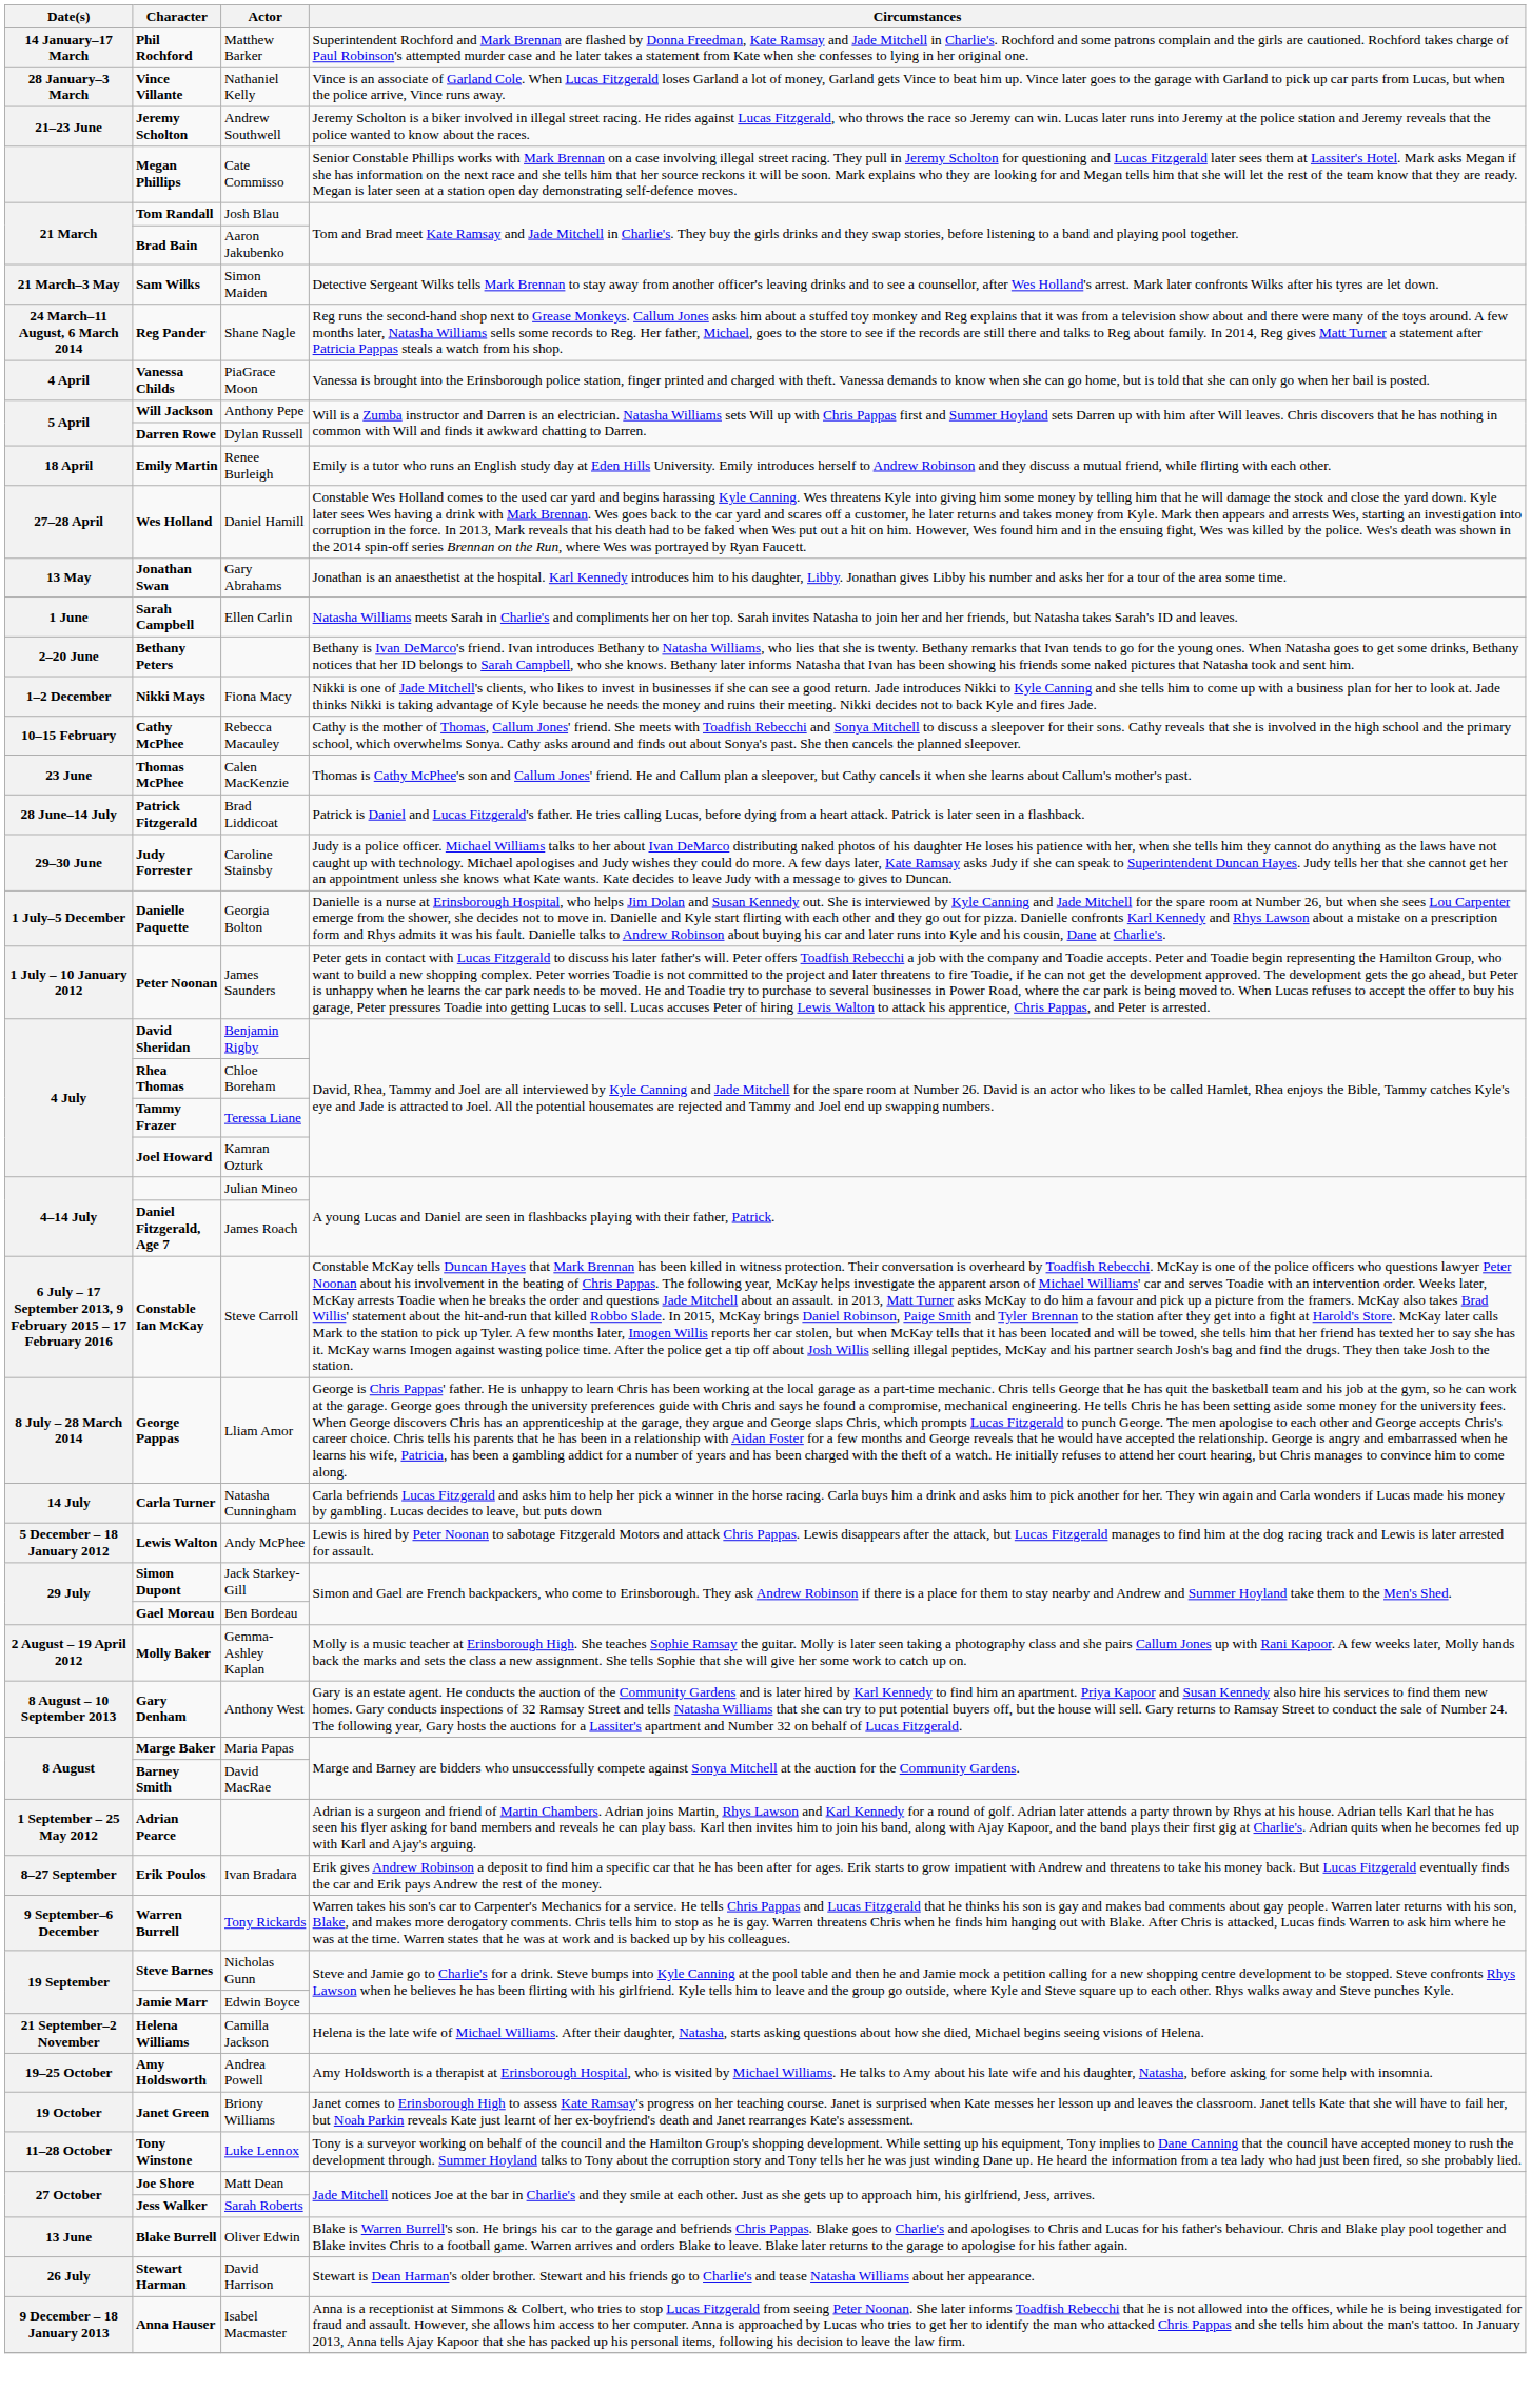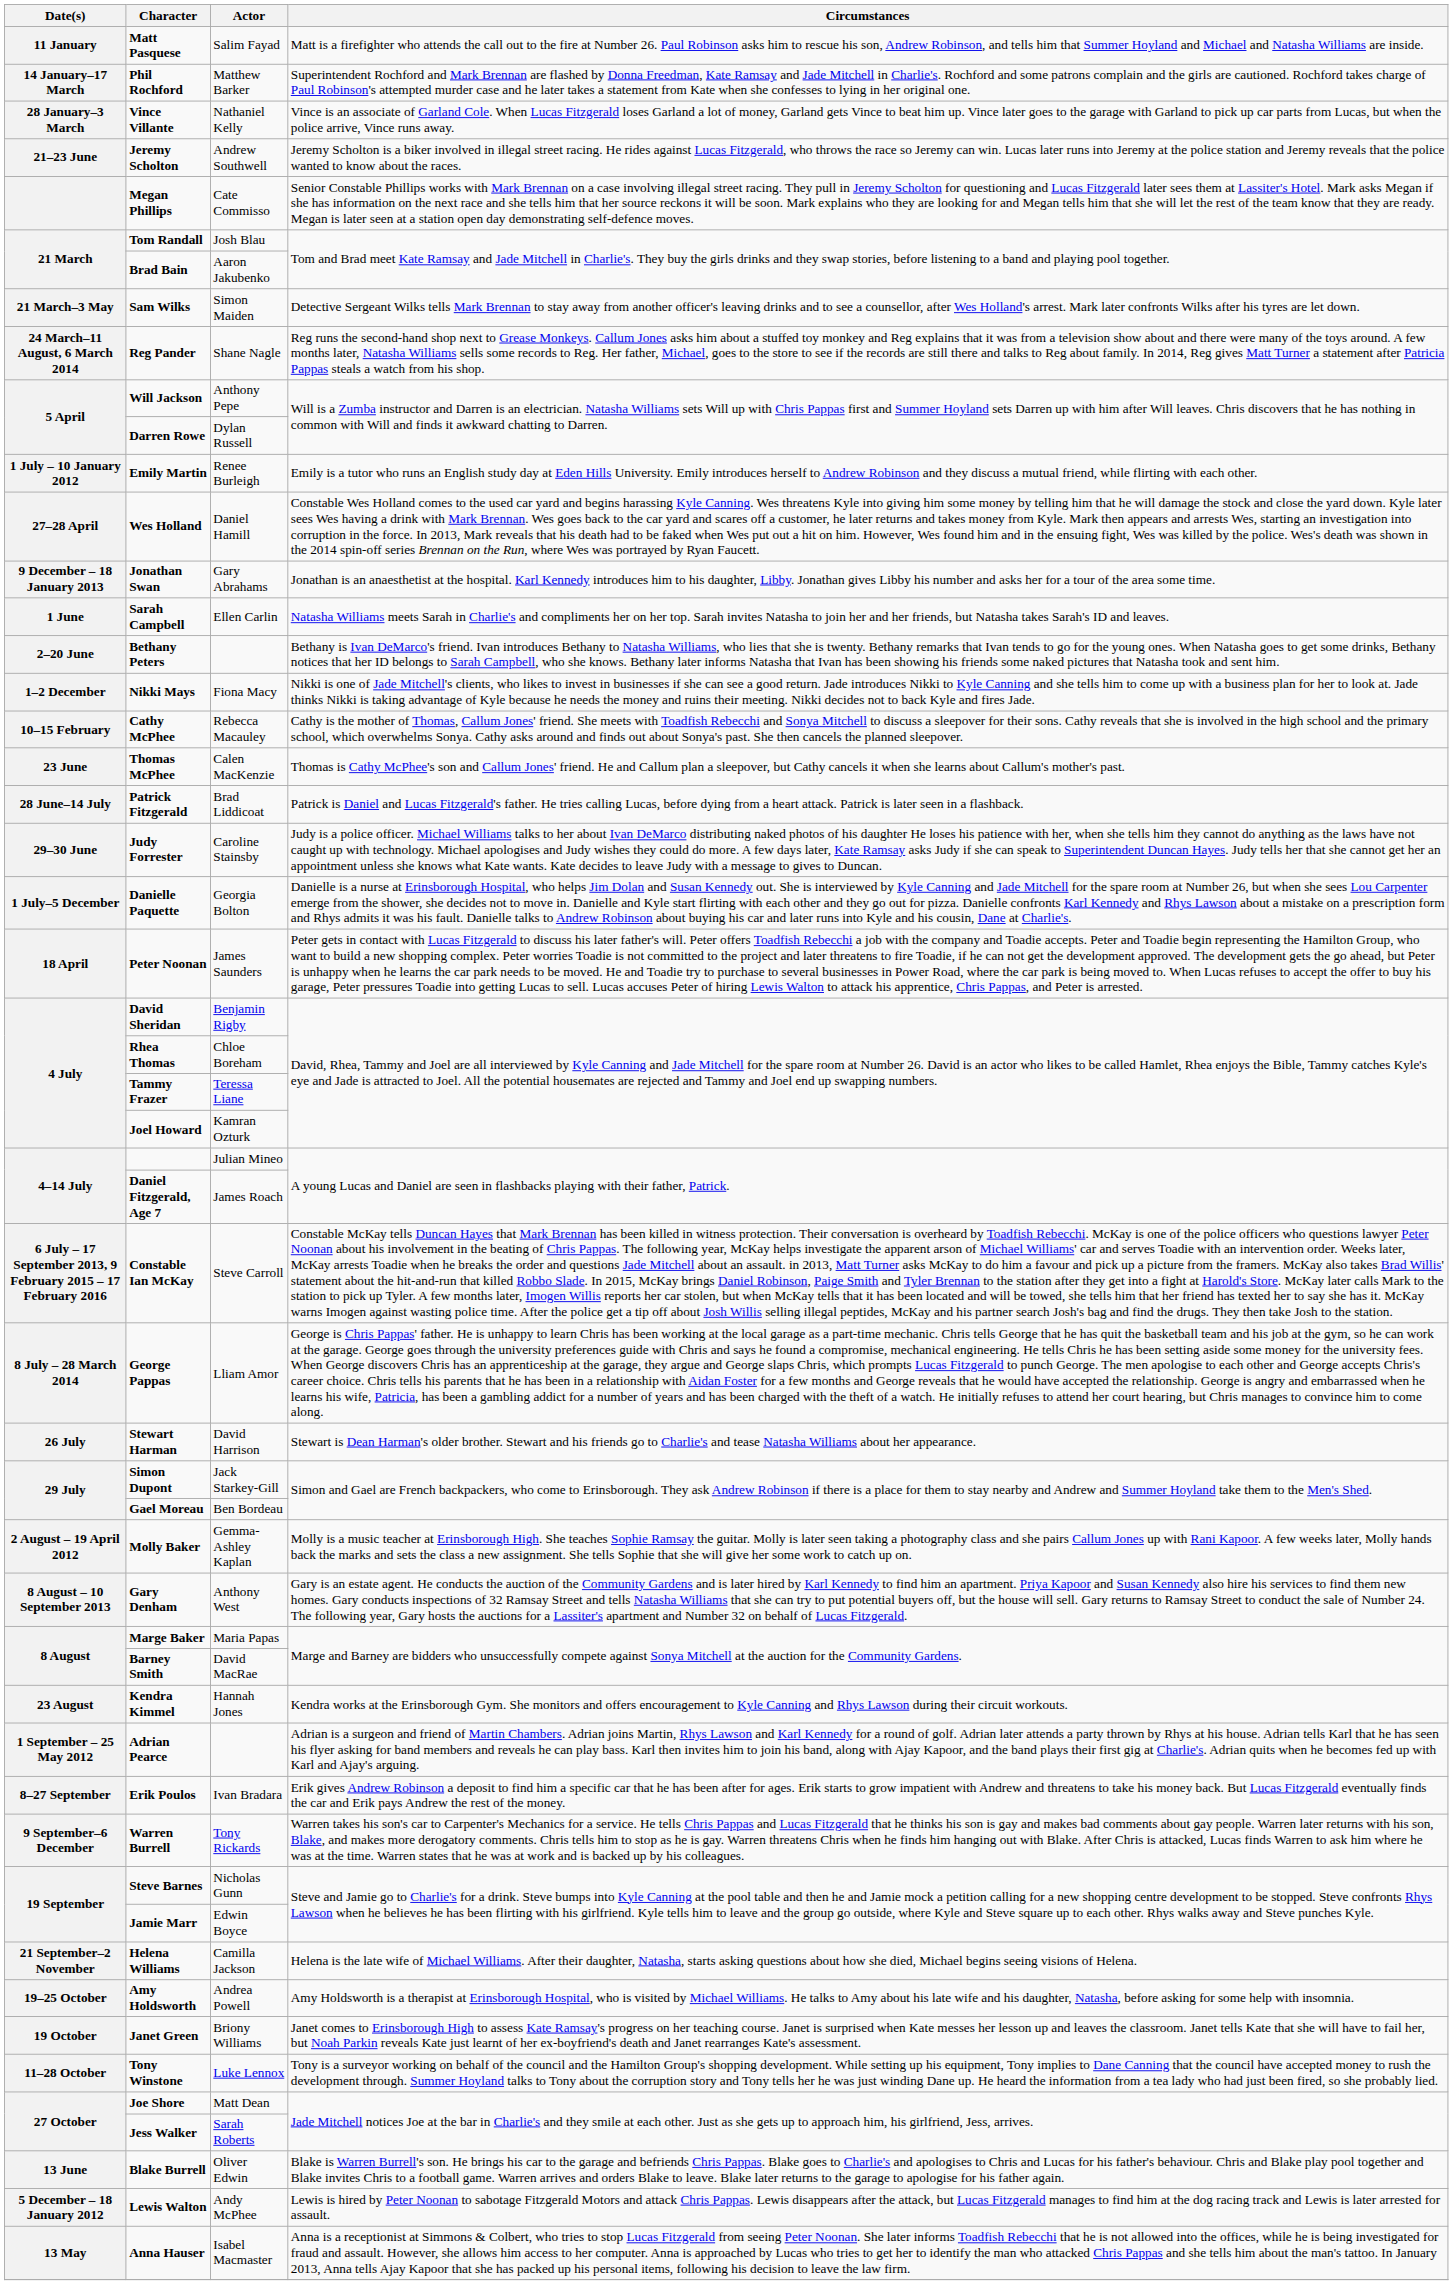+ row: 11 January | Matt Pasquese | Salim Fayad | Matt is a firefighter who attends the call out to the fire at Number 26. Paul Robinson asks him to rescue his son, Andrew Robinson, and tells him that Summer Hoyland and Michael and Natasha Williams are inside.
- row: 4 April | Vanessa Childs | PiaGrace Moon | Vanessa is brought into the Erinsborough police station, finger printed and charged with theft. Vanessa demands to know when she can go home, but is told that she can only go when her bail is posted.
Emily Martin | Date(s): 18 April -> 1 July – 10 January 2012
Jonathan Swan | Date(s): 13 May -> 9 December – 18 January 2013
Peter Noonan | Date(s): 1 July – 10 January 2012 -> 18 April
- row: 14 July | Carla Turner | Natasha Cunningham | Carla befriends Lucas Fitzgerald and asks him to help her pick a winner in the horse racing. Carla buys him a drink and asks him to pick another for her. They win again and Carla wonders if Lucas made his money by gambling. Lucas decides to leave, but puts down
rows swapped: Stewart Harman <-> Lewis Walton
+ row: 23 August | Kendra Kimmel | Hannah Jones | Kendra works at the Erinsborough Gym. She monitors and offers encouragement to Kyle Canning and Rhys Lawson during their circuit workouts.
Anna Hauser | Date(s): 9 December – 18 January 2013 -> 13 May
